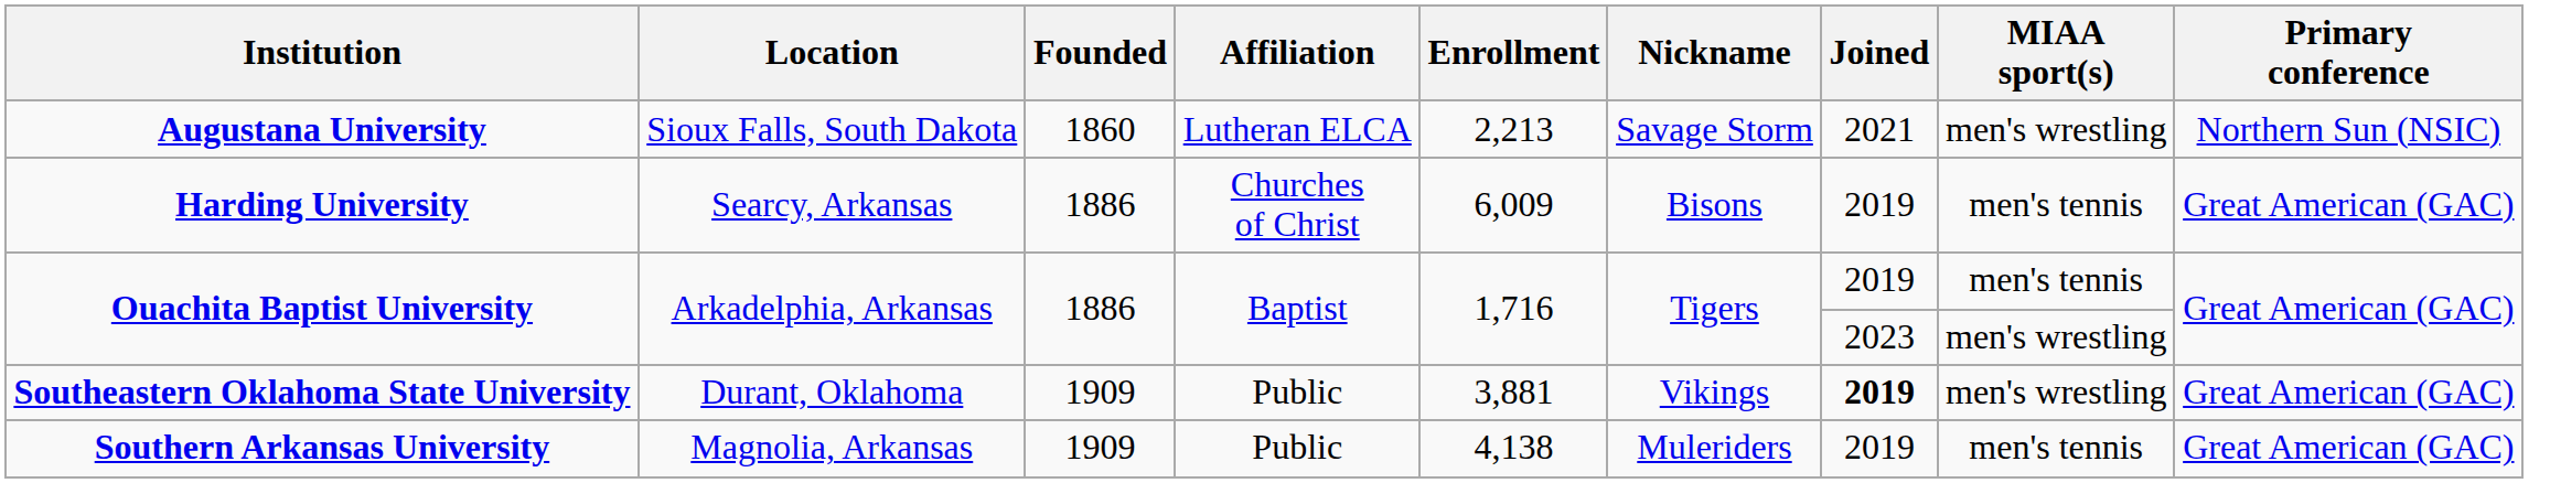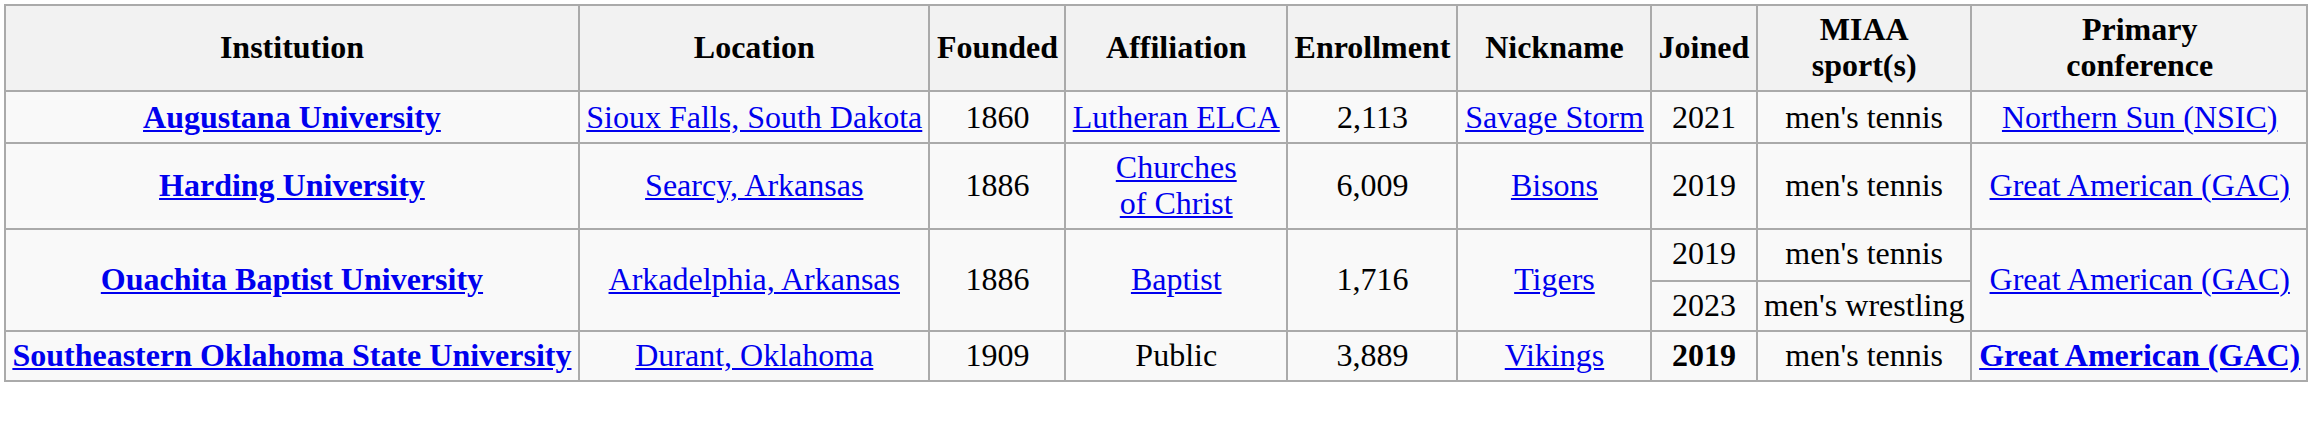Augustana University | Enrollment: 2,213 -> 2,113
Augustana University | MIAA sport(s): men's wrestling -> men's tennis
Southeastern Oklahoma State University | Enrollment: 3,881 -> 3,889
Southeastern Oklahoma State University | MIAA sport(s): men's wrestling -> men's tennis
Southeastern Oklahoma State University | Primary conference: normal -> bold
- row: Southern Arkansas University | Magnolia, Arkansas | 1909 | Public | 4,138 | Muleriders | 2019 | men's tennis | Great American (GAC)
